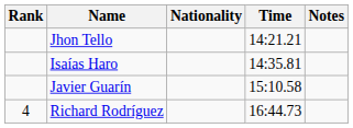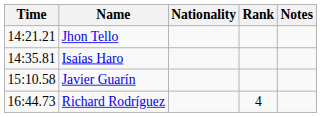columns swapped: Rank <-> Time
